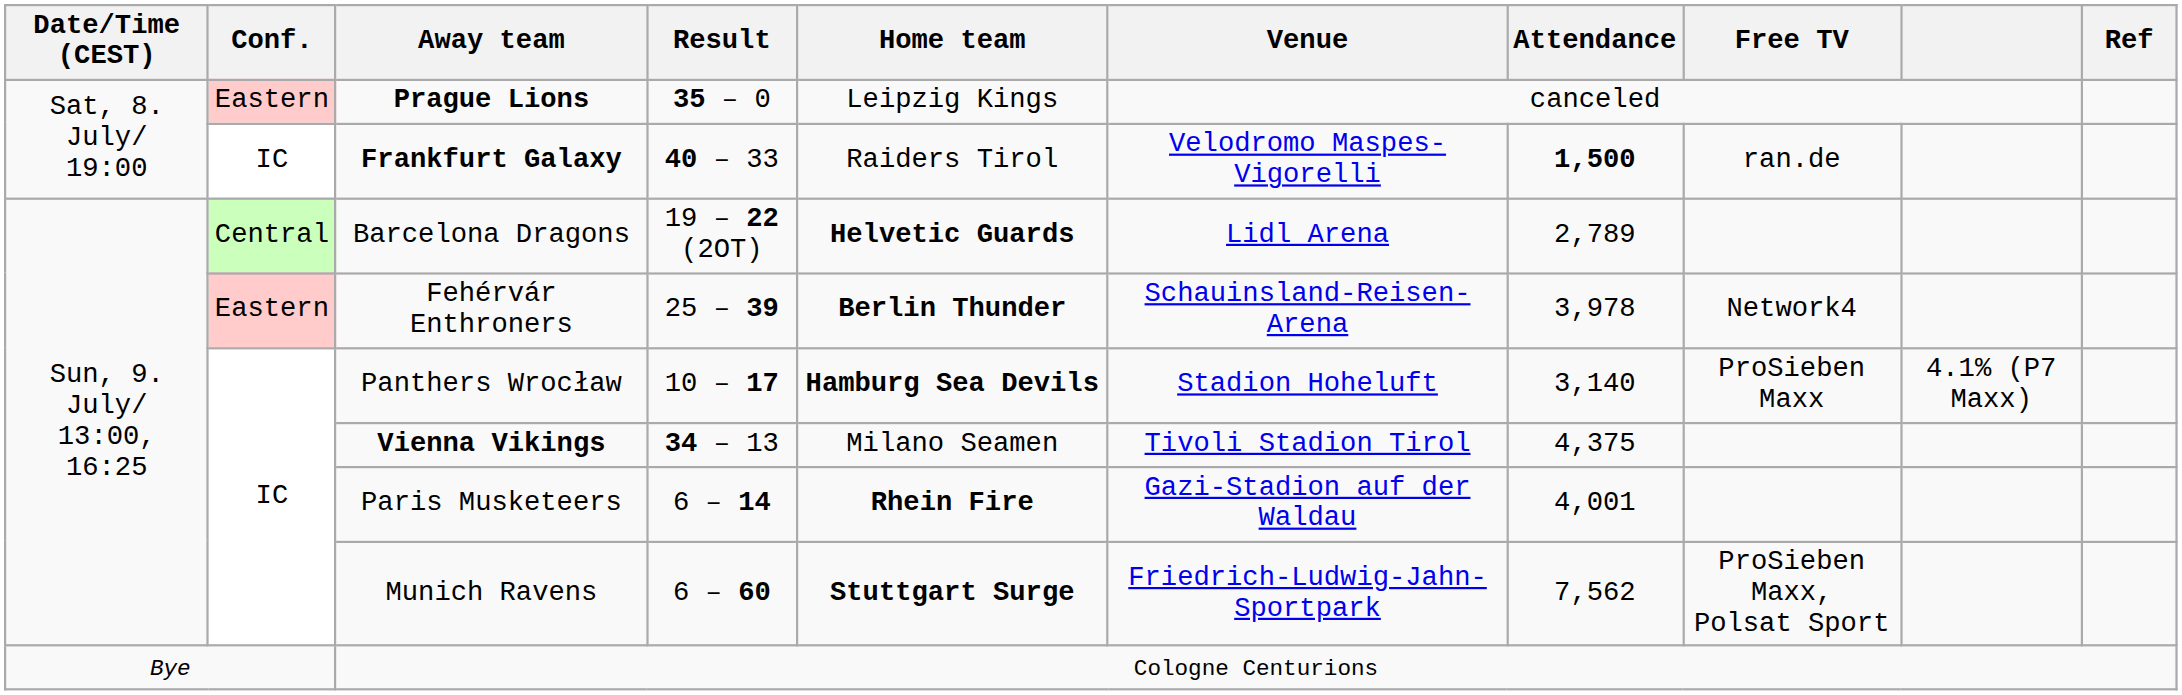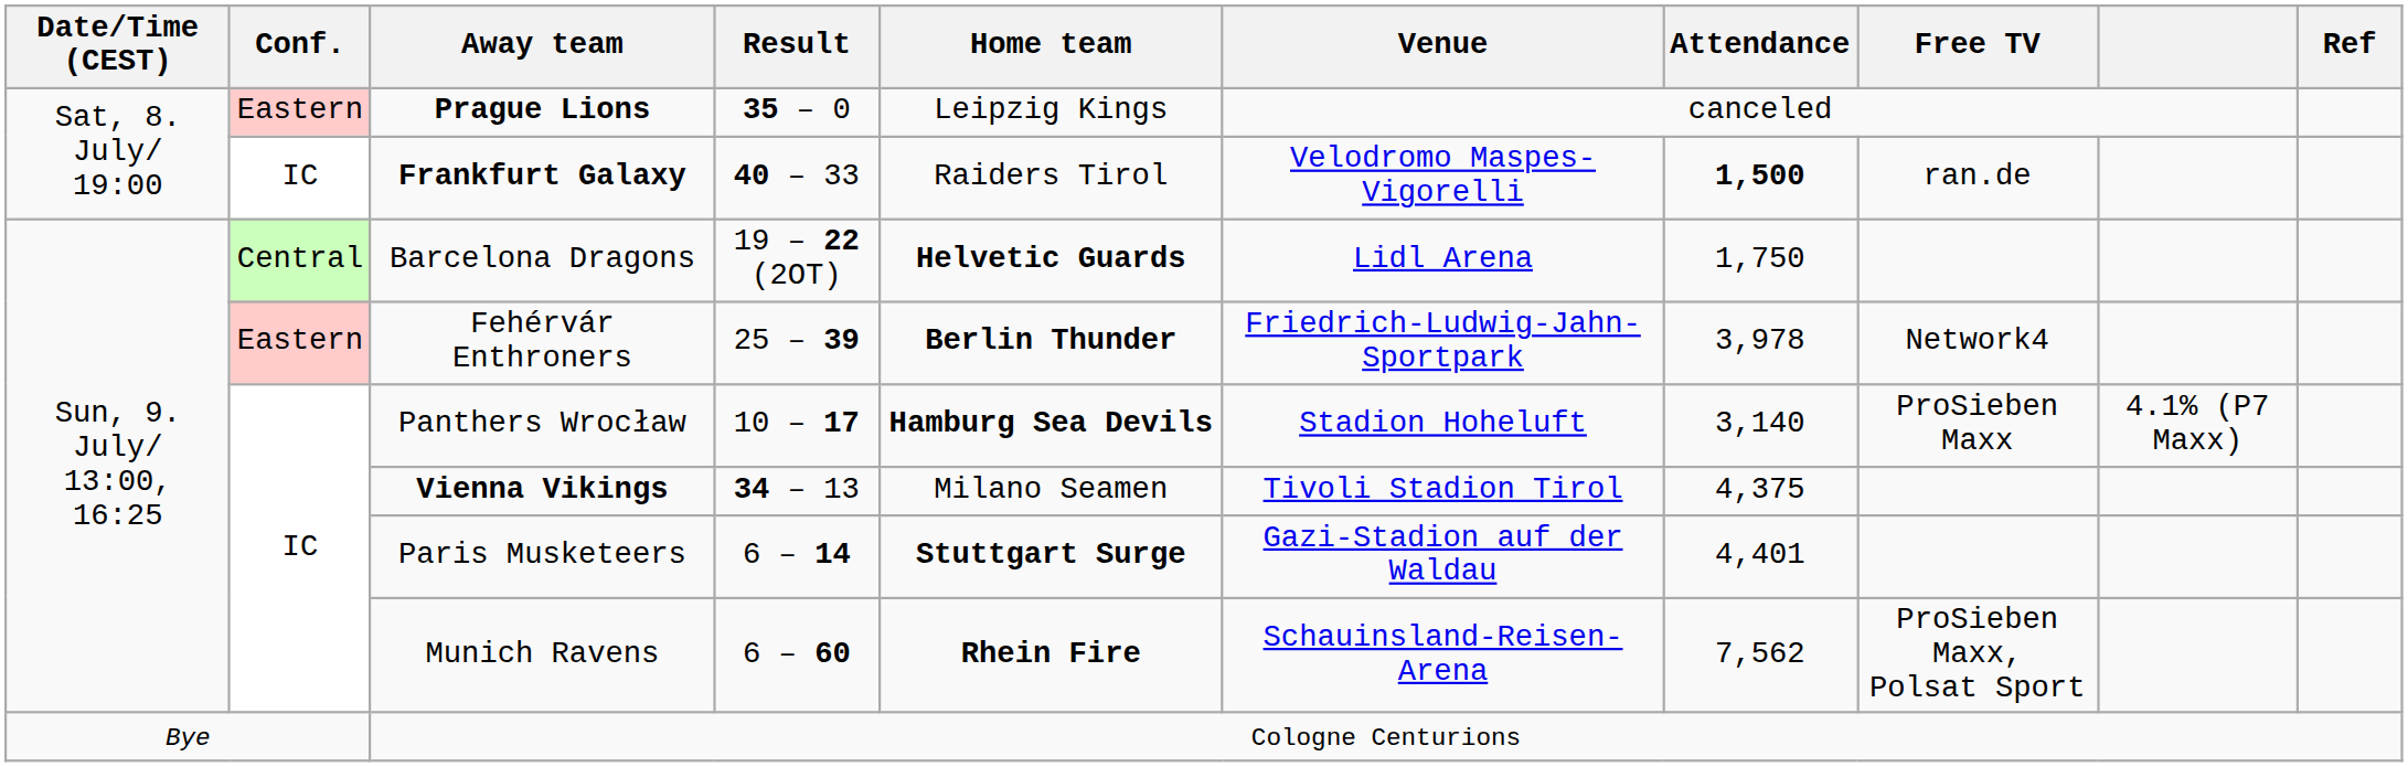Barcelona Dragons | Attendance: 2,789 -> 1,750
Fehérvár Enthroners | Venue: Schauinsland-Reisen-Arena -> Friedrich-Ludwig-Jahn-Sportpark
Paris Musketeers | Home team: Rhein Fire -> Stuttgart Surge
Paris Musketeers | Attendance: 4,001 -> 4,401
Munich Ravens | Home team: Stuttgart Surge -> Rhein Fire
Munich Ravens | Venue: Friedrich-Ludwig-Jahn-Sportpark -> Schauinsland-Reisen-Arena
